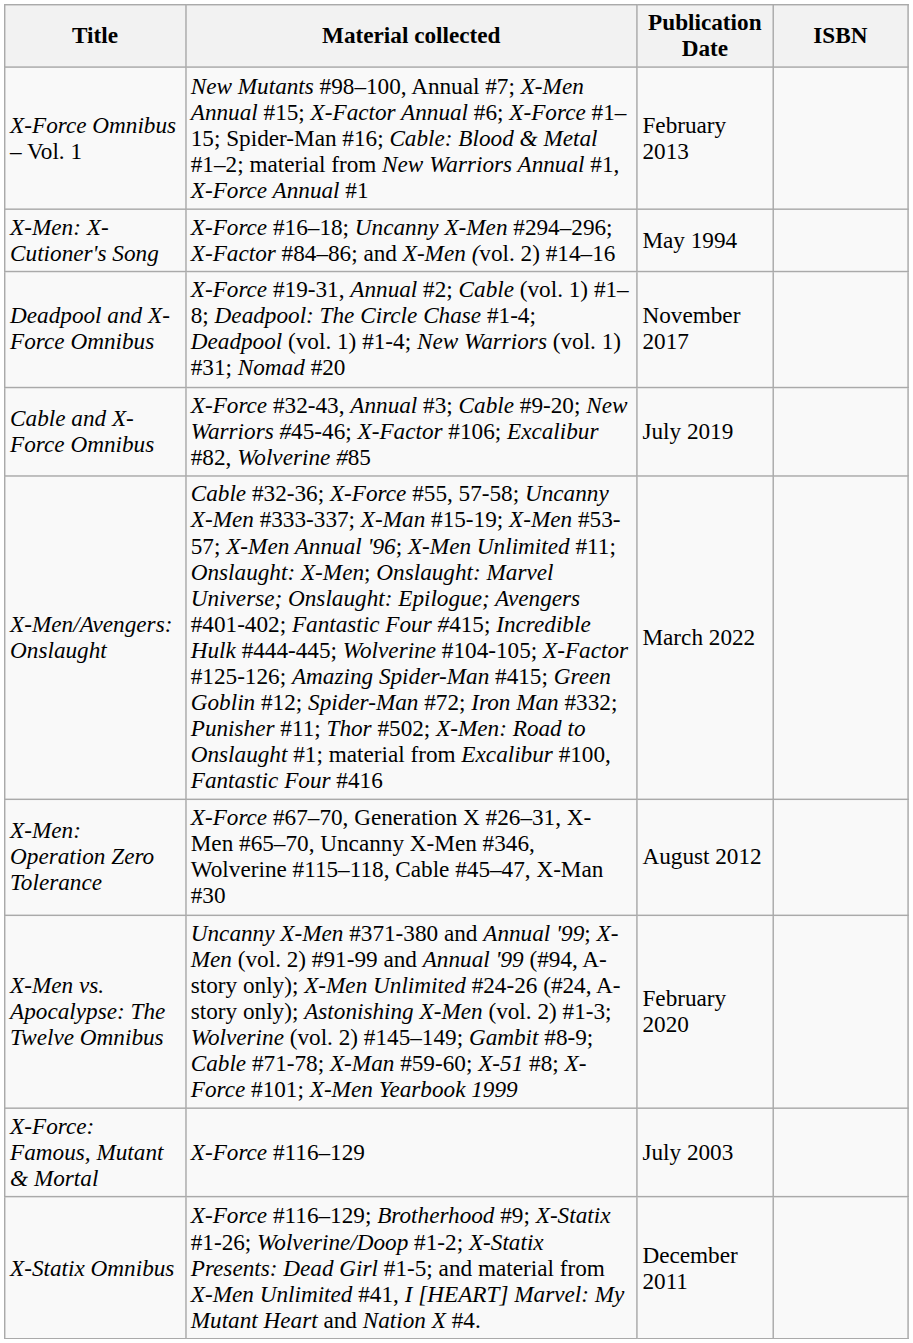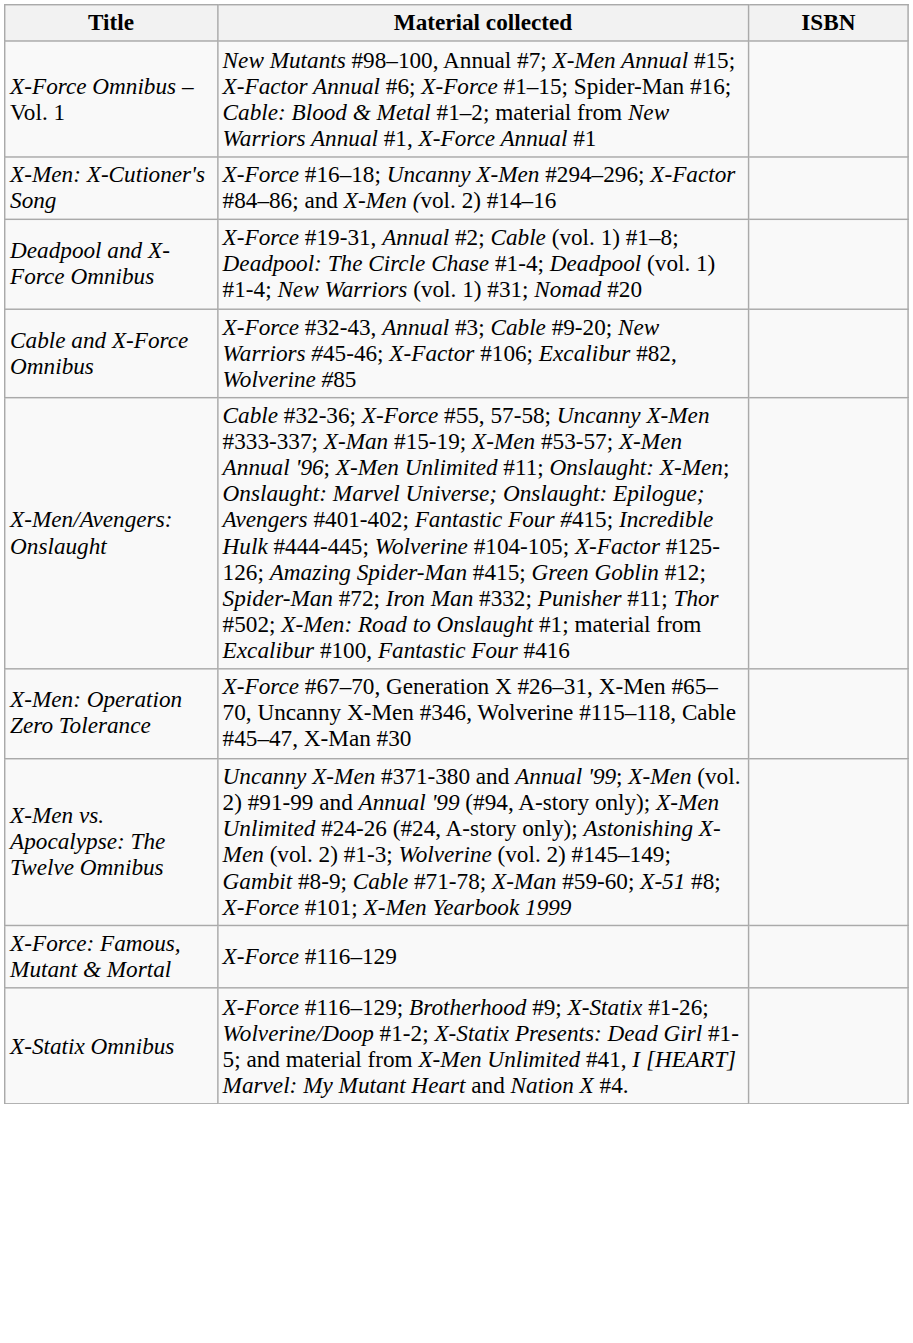- column: Publication Date | February 2013 | May 1994 | November 2017 | July 2019 | March 2022 | August 2012 | February 2020 | July 2003 | December 2011
